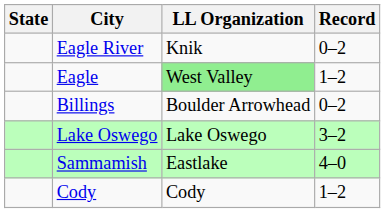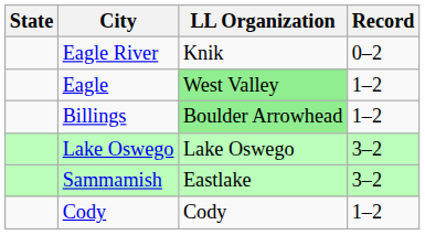Billings | LL Organization: no background -> lightgreen background
Billings | Record: 0–2 -> 1–2
Sammamish | Record: 4–0 -> 3–2
